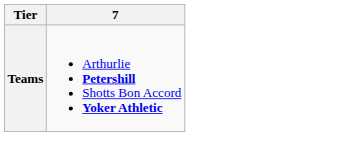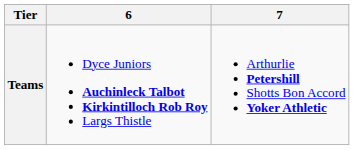+ column: 6 | Dyce Juniors Auchinleck Talbot Kirkintilloch Rob Roy Largs Thistle
